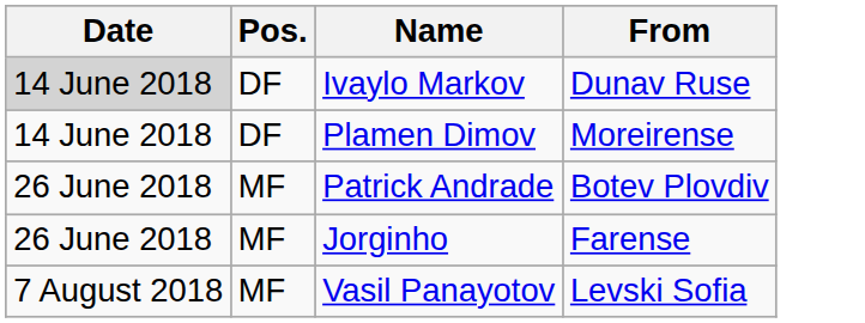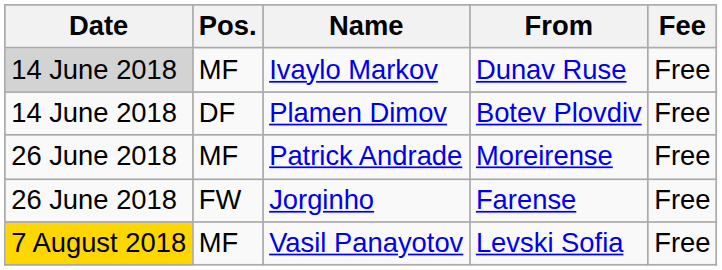+ column: Fee | Free | Free | Free | Free | Free
Ivaylo Markov | Pos.: DF -> MF
Plamen Dimov | From: Moreirense -> Botev Plovdiv
Patrick Andrade | From: Botev Plovdiv -> Moreirense
Jorginho | Pos.: MF -> FW
Vasil Panayotov | Date: no background -> gold background
